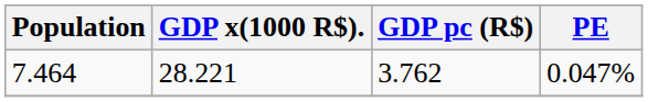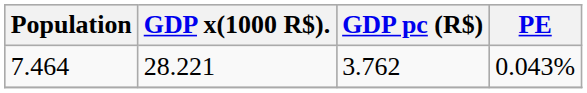7.464 | PE: 0.047% -> 0.043%
